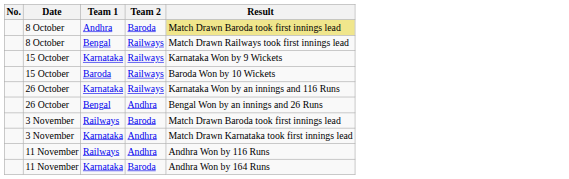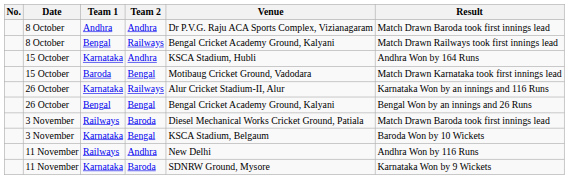+ column: Venue | Dr P.V.G. Raju ACA Sports Complex, Vizianagaram | Bengal Cricket Academy Ground, Kalyani | KSCA Stadium, Hubli | Motibaug Cricket Ground, Vadodara | Alur Cricket Stadium-II, Alur | Bengal Cricket Academy Ground, Kalyani | Diesel Mechanical Works Cricket Ground, Patiala | KSCA Stadium, Belgaum | New Delhi | SDNRW Ground, Mysore
8 October / Andhra | Team 2: Baroda -> Andhra
8 October / Andhra | Result: khaki background -> no background
15 October / Karnataka | Team 2: Railways -> Andhra
15 October / Karnataka | Result: Karnataka Won by 9 Wickets -> Andhra Won by 164 Runs
15 October / Baroda | Team 2: Railways -> Bengal
15 October / Baroda | Result: Baroda Won by 10 Wickets -> Match Drawn Karnataka took first innings lead
26 October / Bengal | Team 2: Andhra -> Bengal
3 November / Karnataka | Team 2: Andhra -> Bengal
3 November / Karnataka | Result: Match Drawn Karnataka took first innings lead -> Baroda Won by 10 Wickets
11 November / Karnataka | Result: Andhra Won by 164 Runs -> Karnataka Won by 9 Wickets
